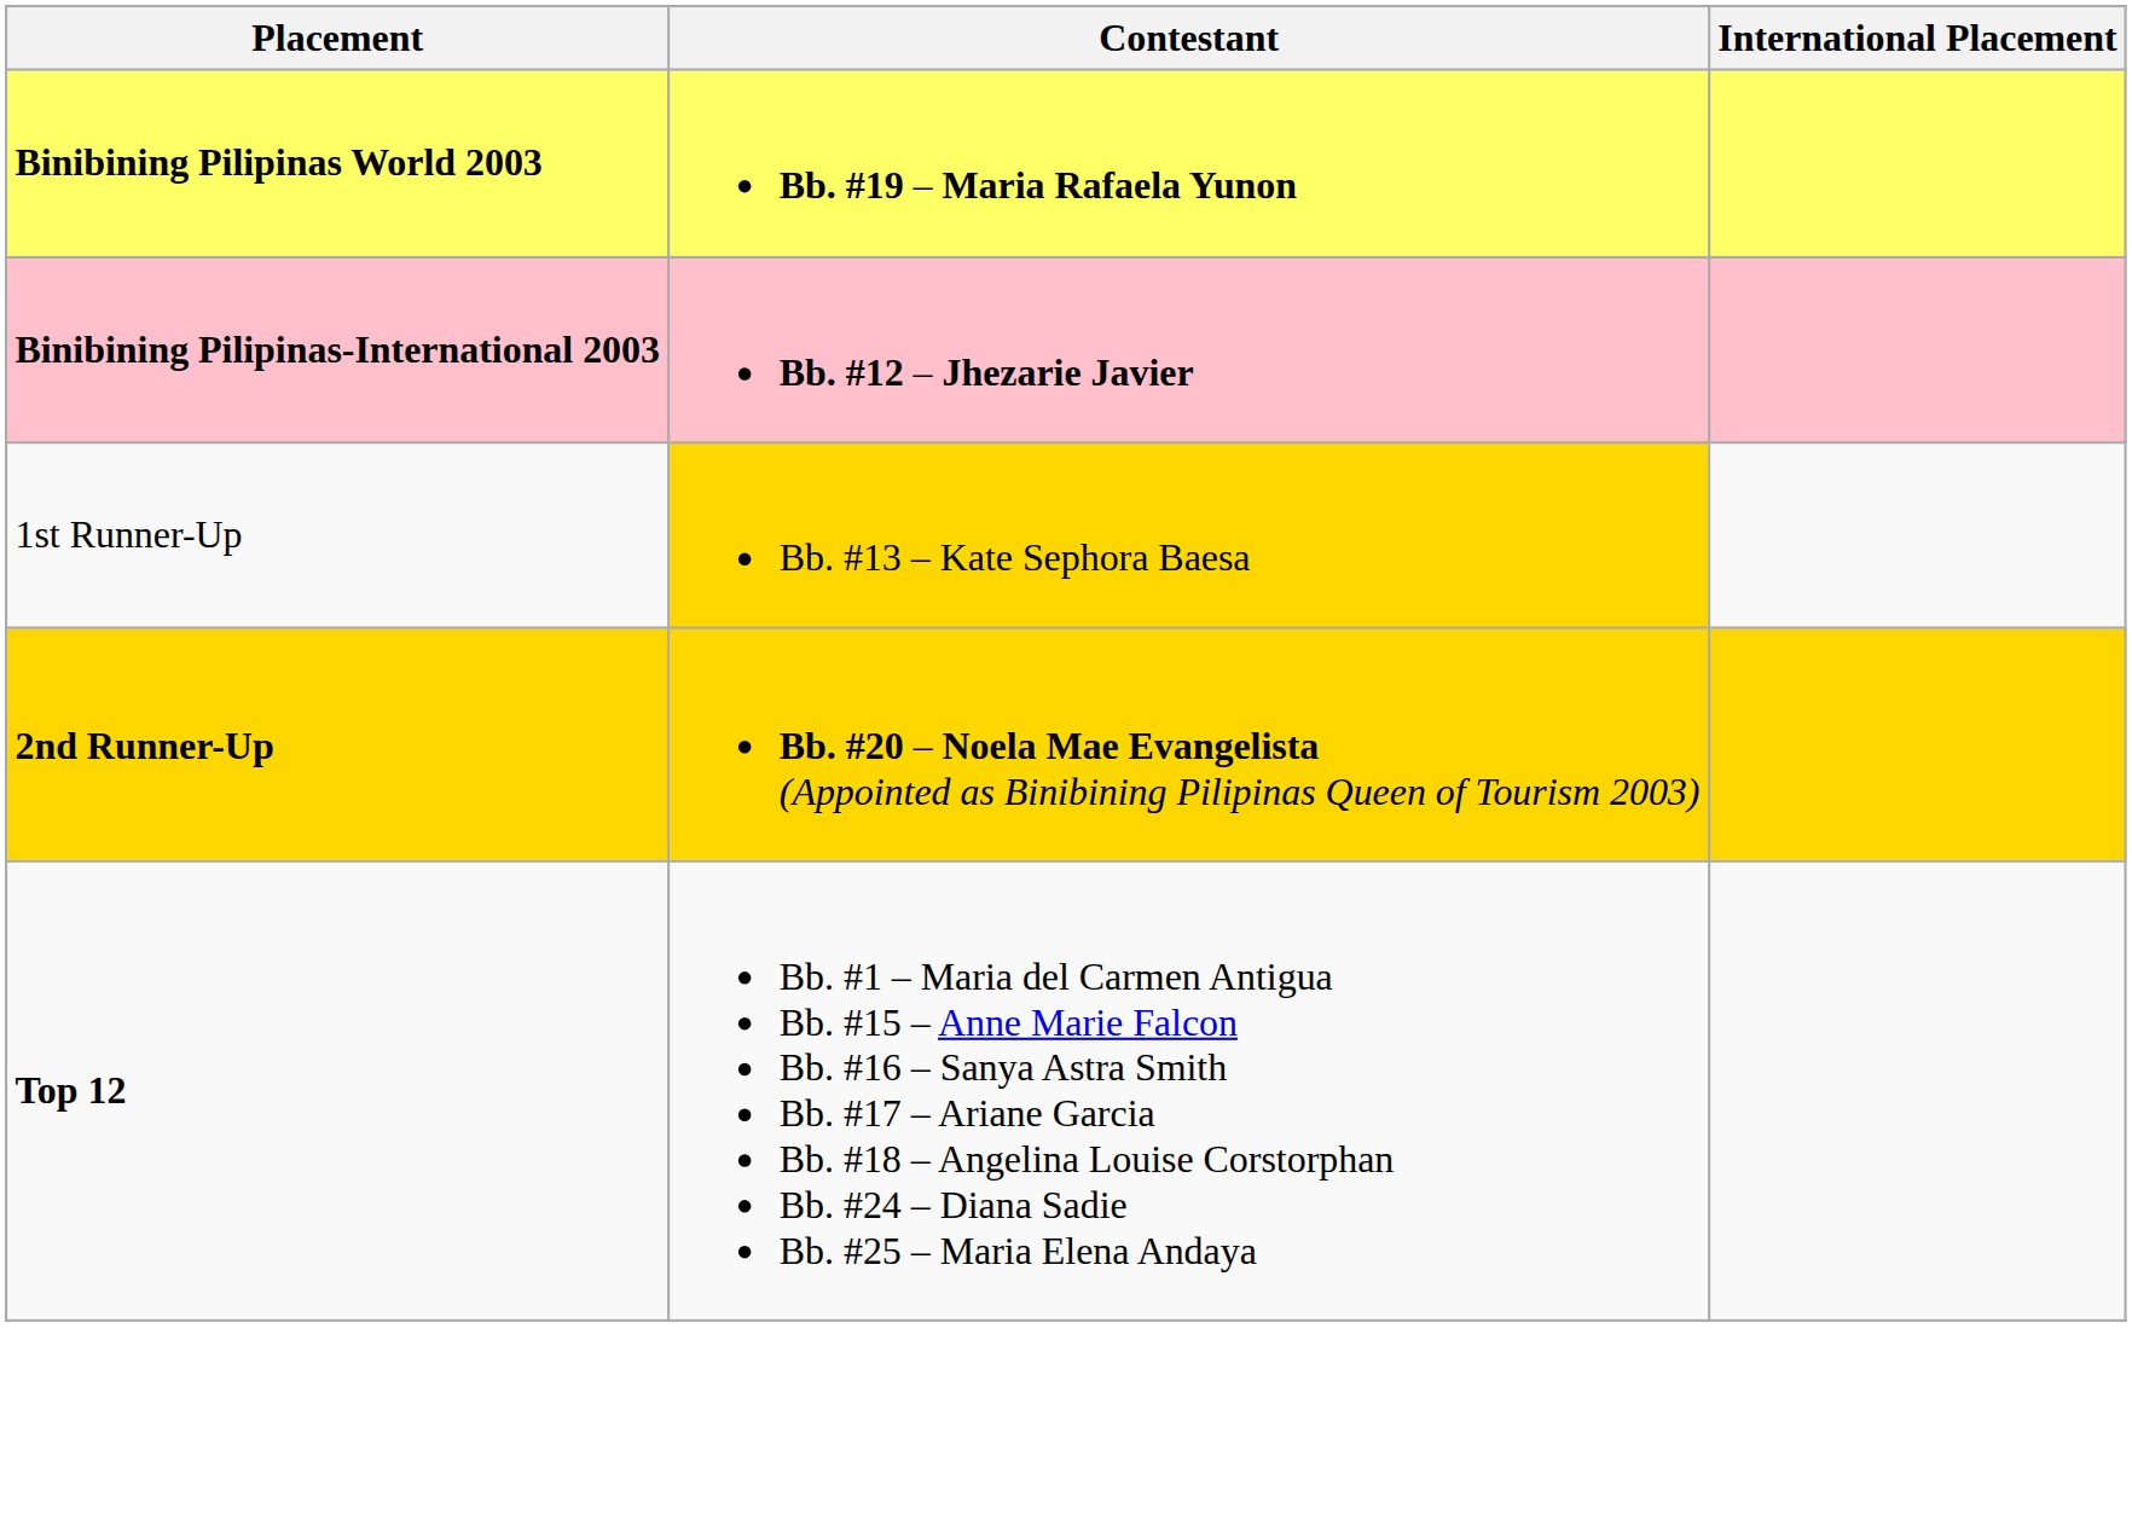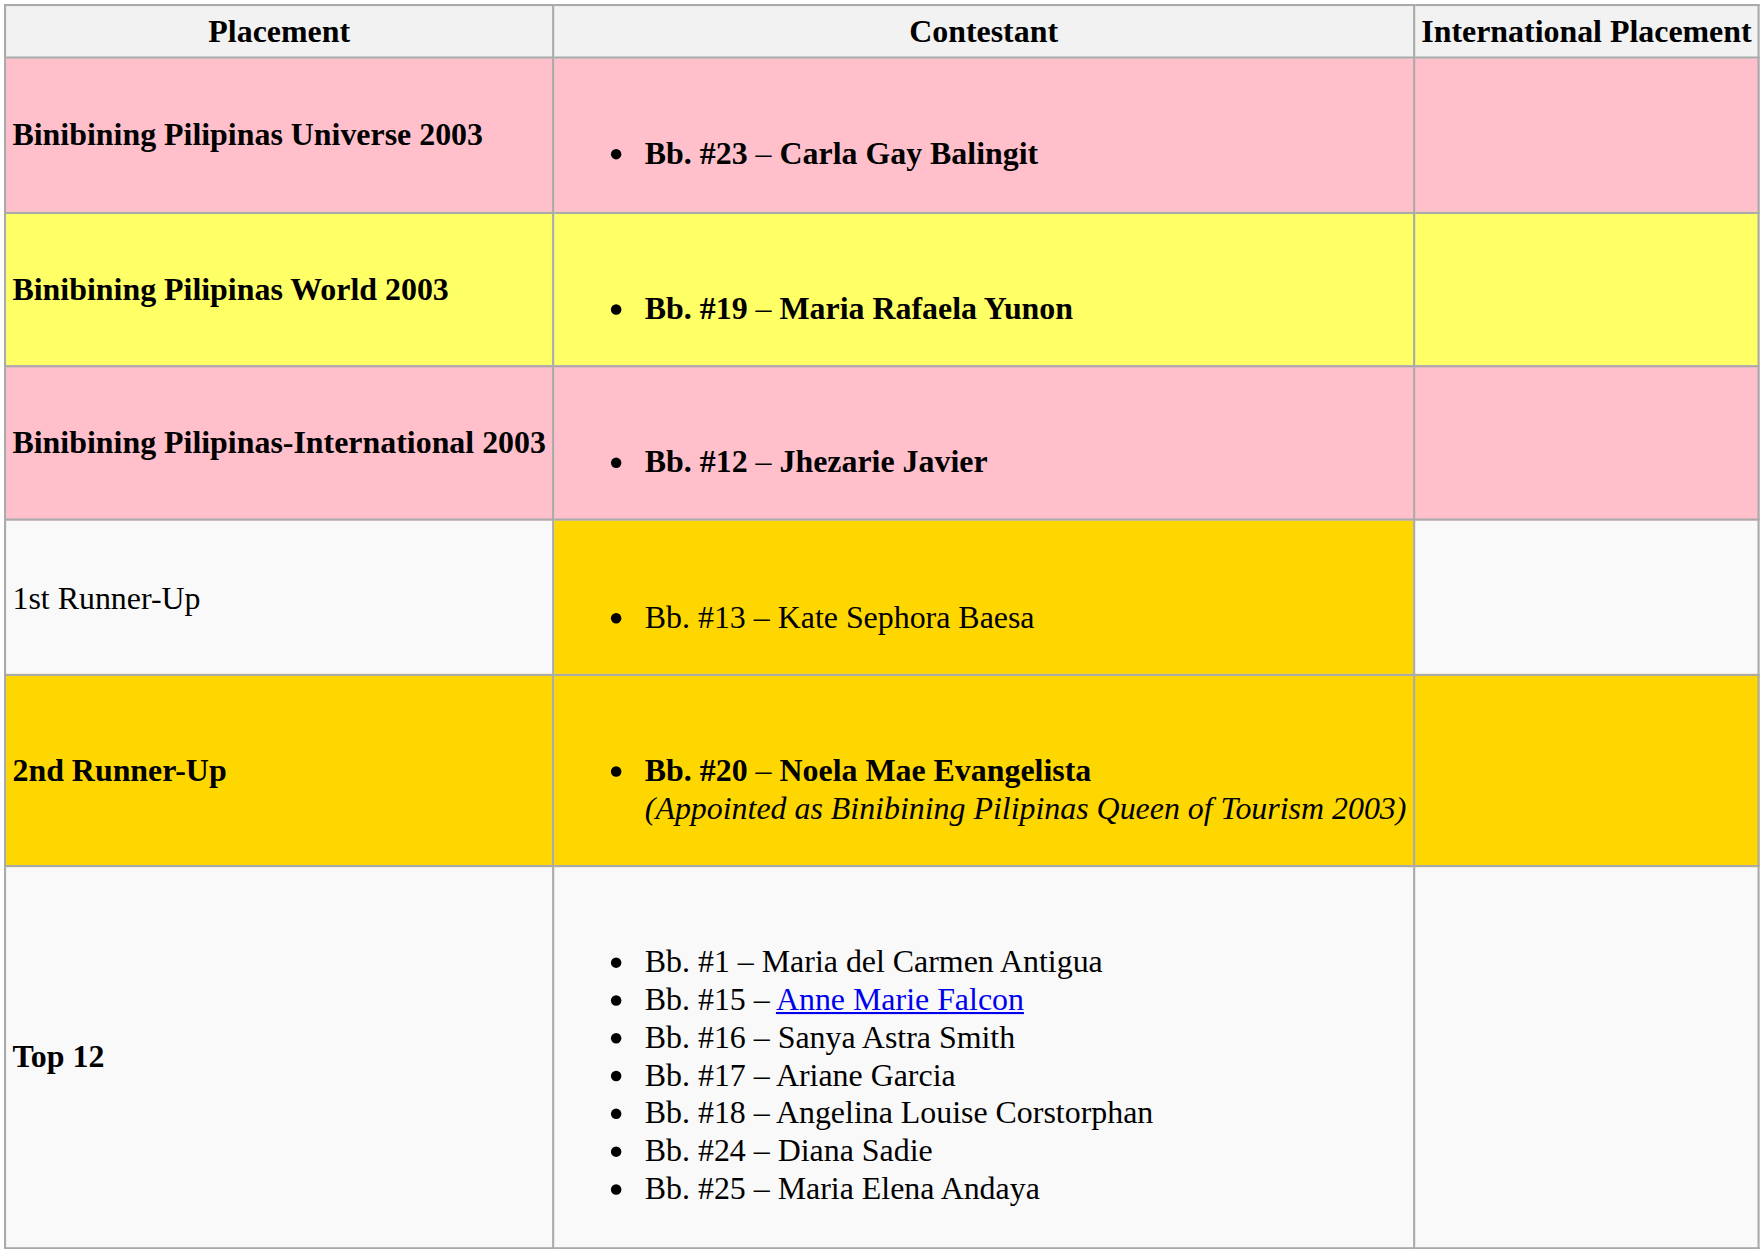+ row: Binibining Pilipinas Universe 2003 | Bb. #23 – Carla Gay Balingit
